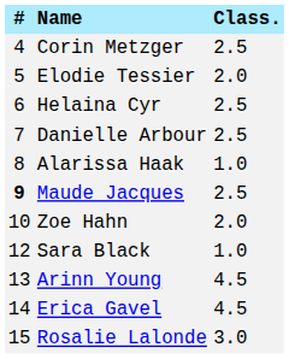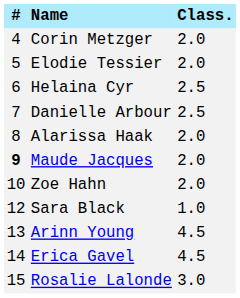Corin Metzger | Class.: 2.5 -> 2.0
Alarissa Haak | Class.: 1.0 -> 2.0
Maude Jacques | Class.: 2.5 -> 2.0
